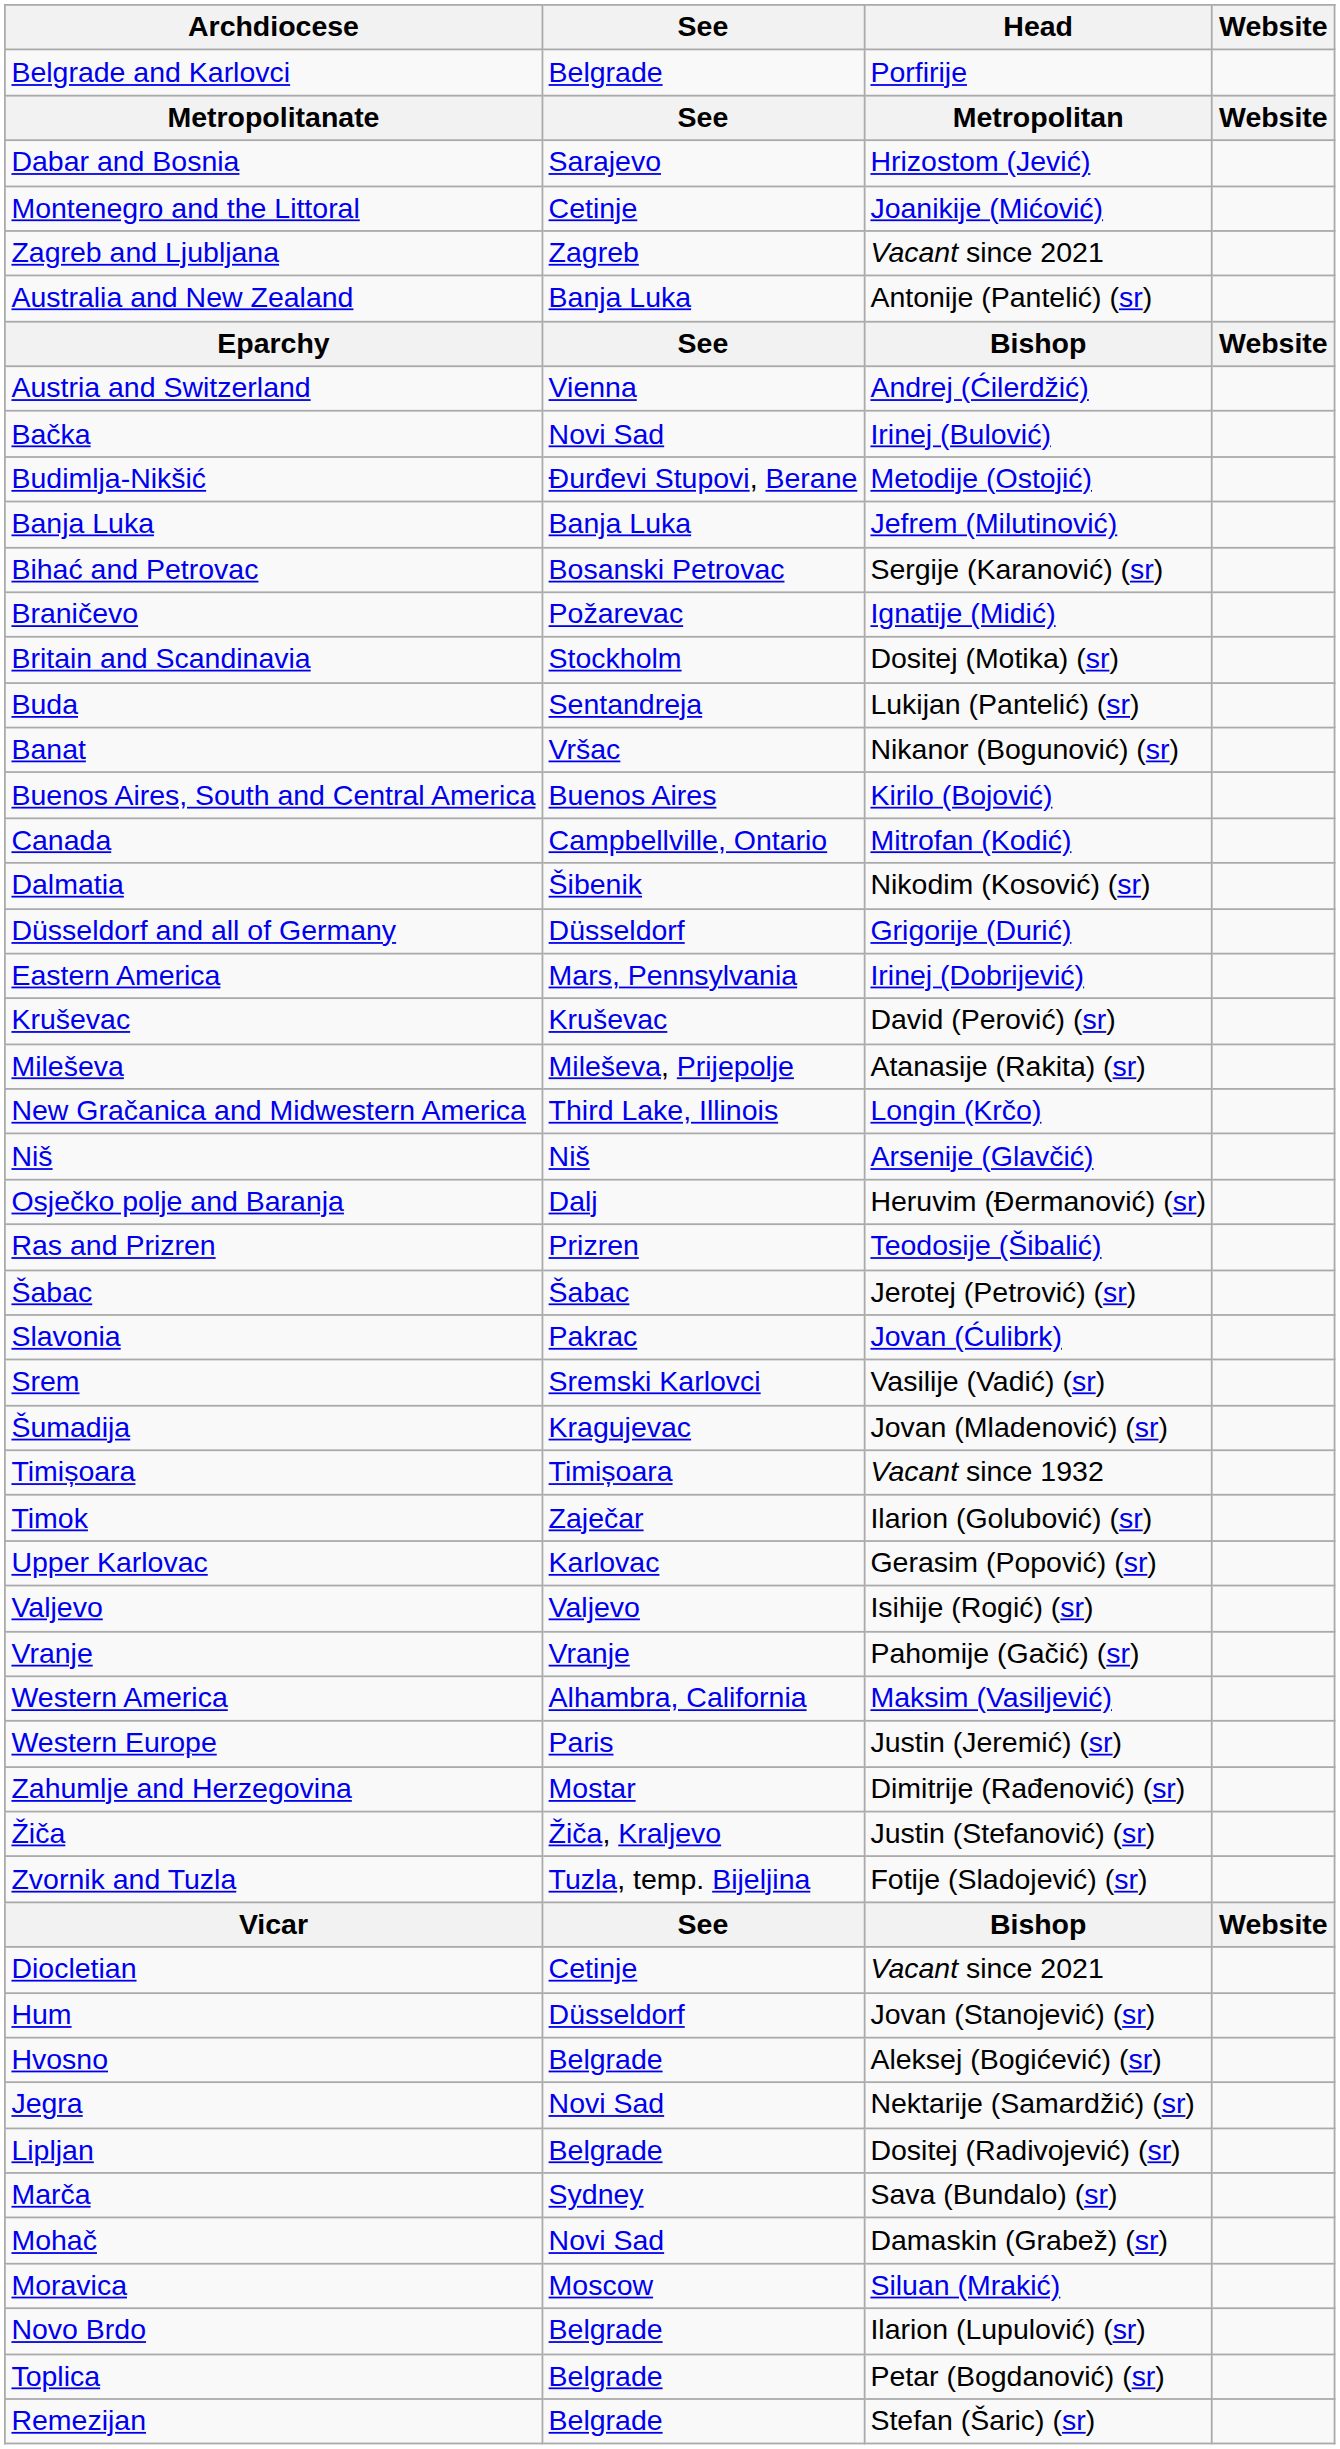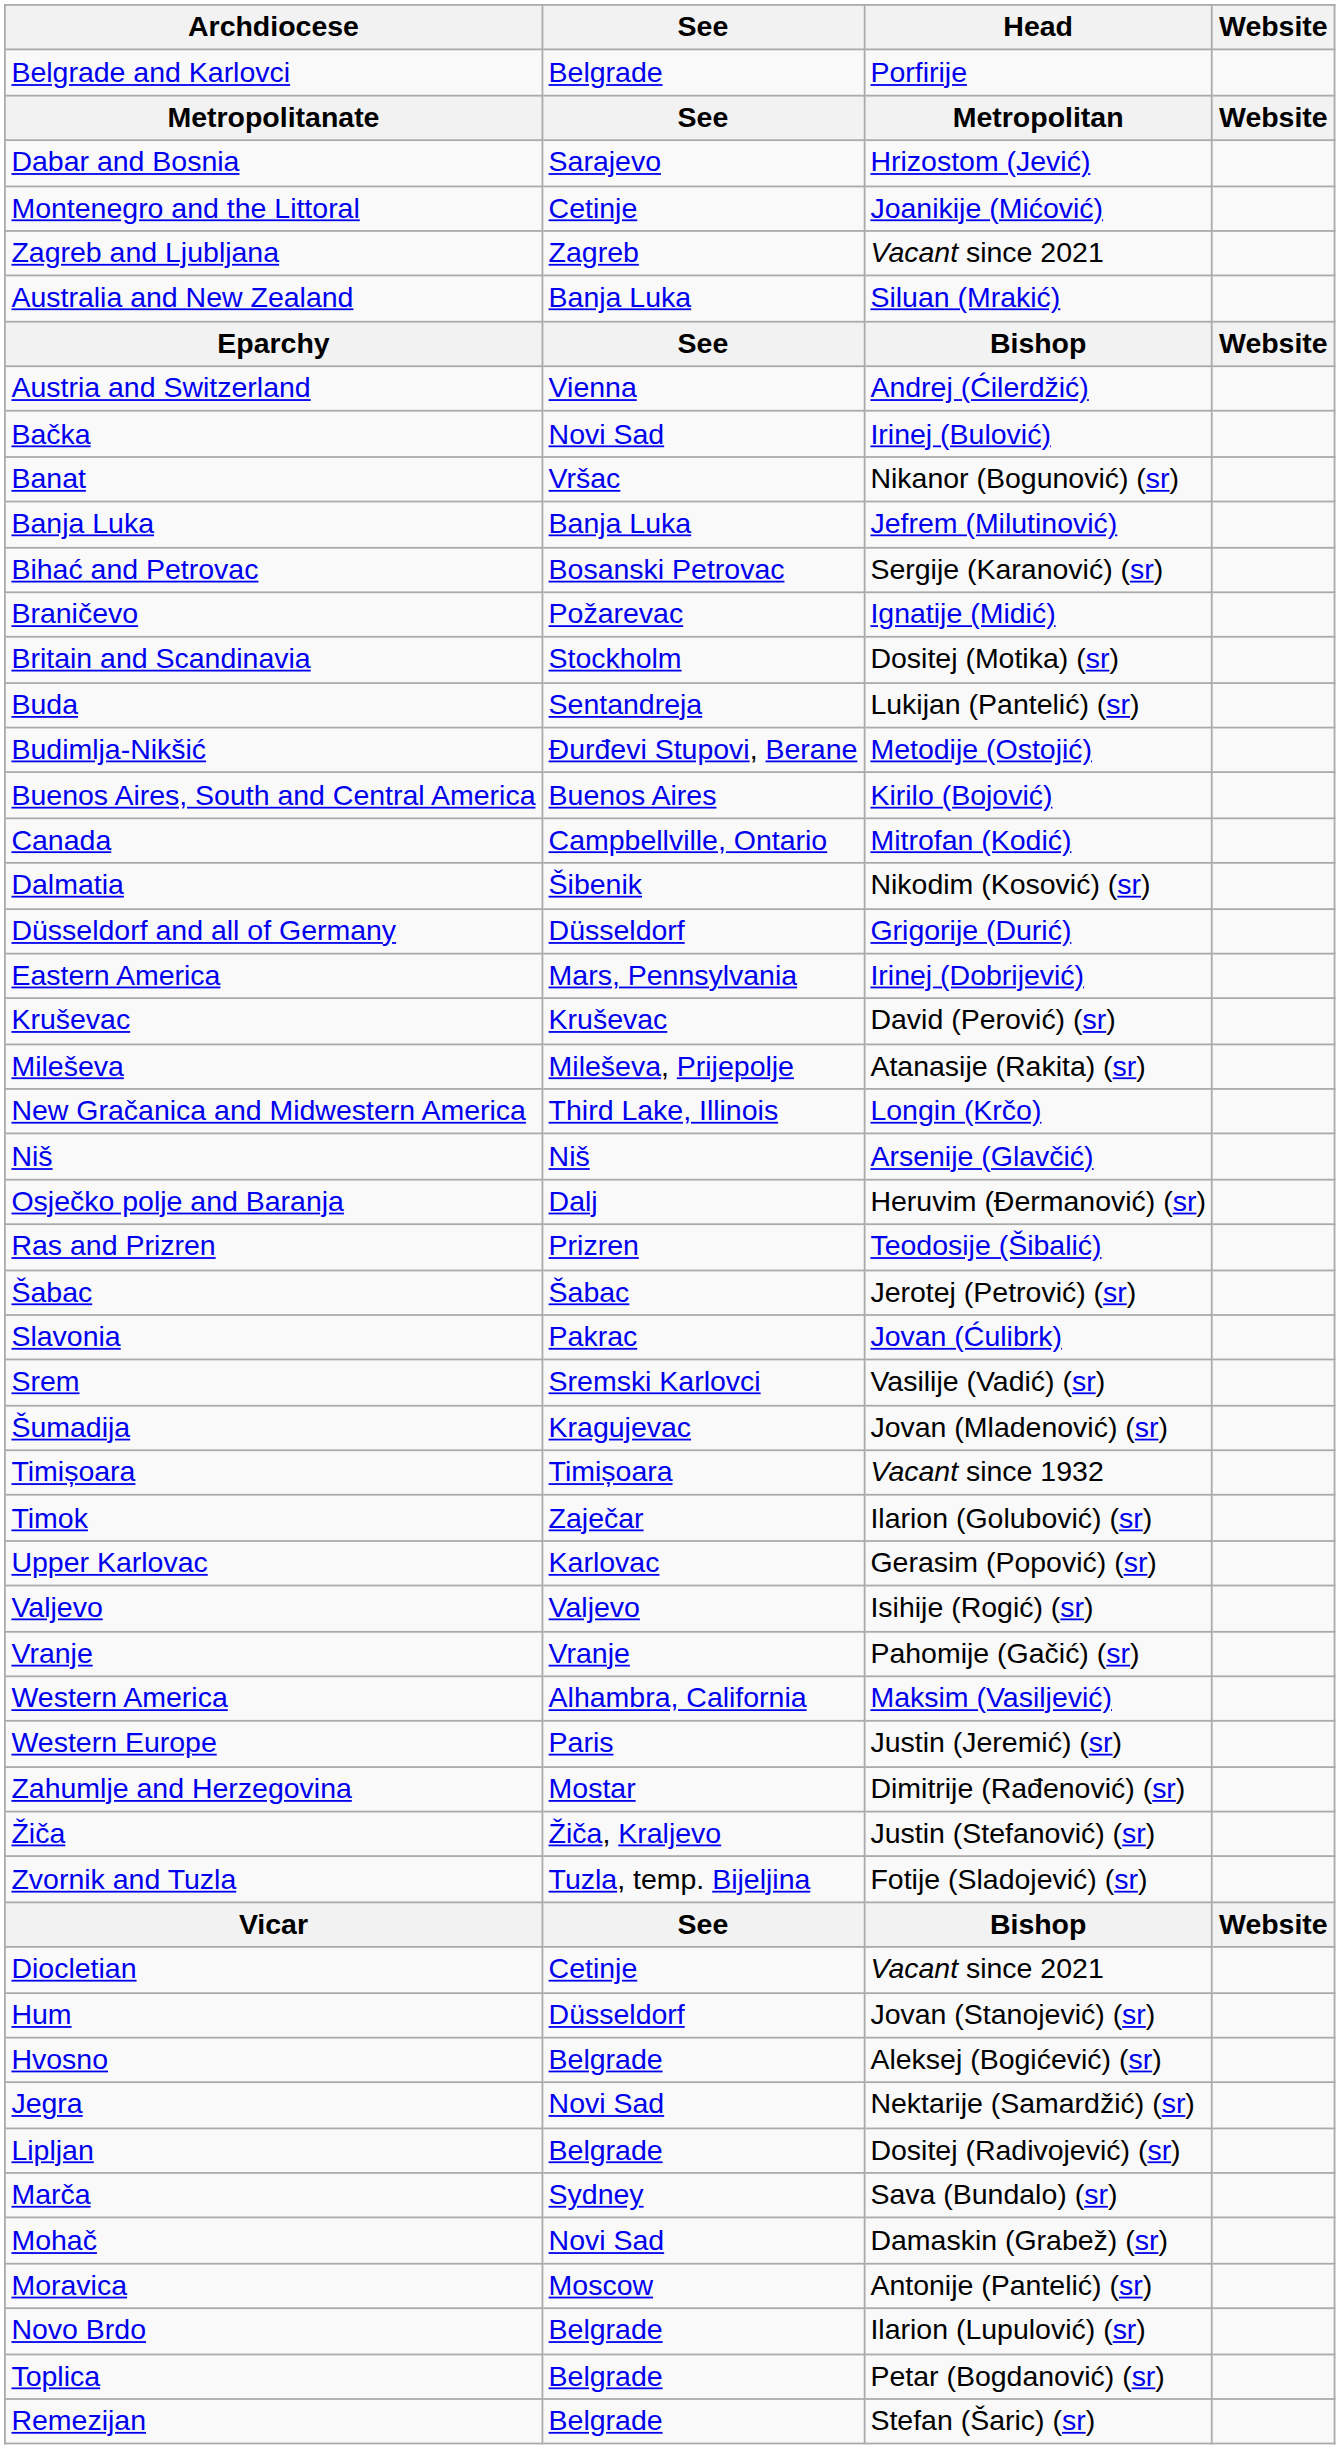Australia and New Zealand | Head: Antonije (Pantelić) (sr) -> Siluan (Mrakić)
rows swapped: Banat <-> Budimlja-Nikšić
Moravica | Head: Siluan (Mrakić) -> Antonije (Pantelić) (sr)
